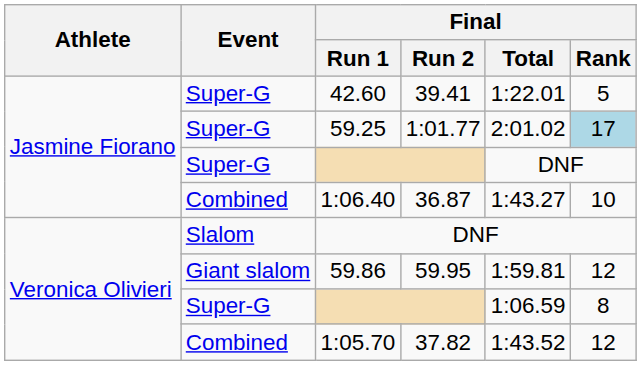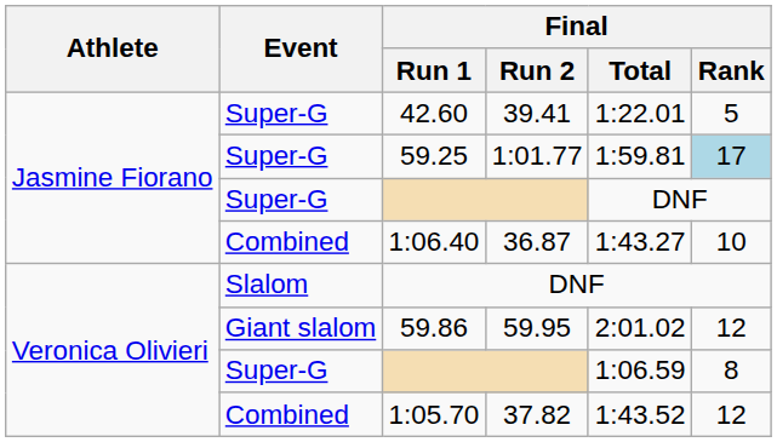59.25 | Final / Total: 2:01.02 -> 1:59.81
59.86 | Final / Total: 1:59.81 -> 2:01.02
